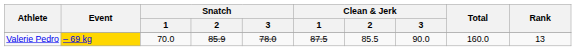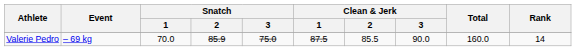Valerie Pedro | Event: gold background -> no background
Valerie Pedro | Snatch / 3: 78.0 -> 75.0
Valerie Pedro | Rank: 13 -> 14
